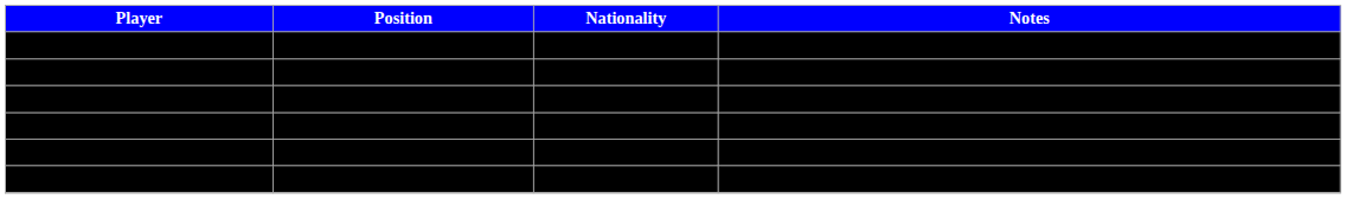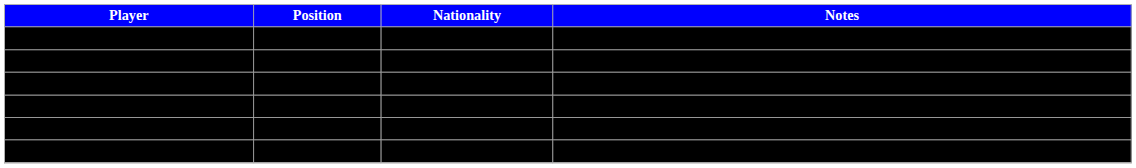Susan Cavanagh | Notes: Competed at Cushing Academy -> Hails from Veikkola, Finland
+ row: Kelly Harris | Forward | Played for Little Caesars in Detroit
Alexandra Lersch | Position: Forward/Defense -> Defense
Kaitlin Storo | Position: Defense -> Forward
- row: Jessica Stott | Defense | Hails from Niverville, Manitoba
Viivi Vaattovaara | Notes: Hails from Veikkola, Finland -> Competed at Cushing Academy
